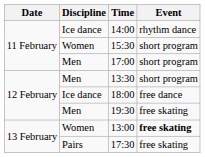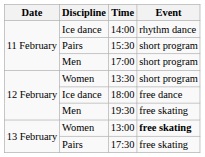15:30 | Discipline: Women -> Pairs
13:30 | Discipline: Men -> Women
